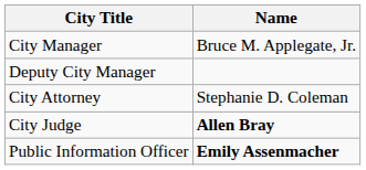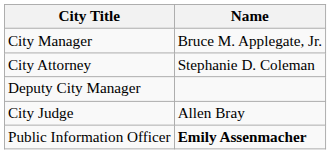rows swapped: Deputy City Manager <-> City Attorney
City Judge | Name: bold -> normal
